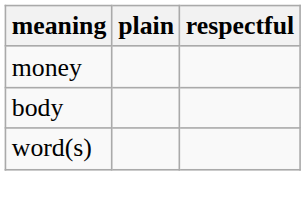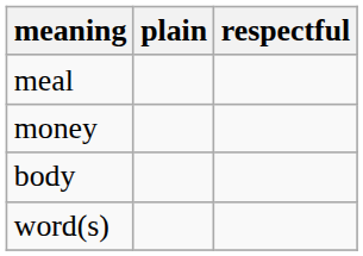+ row: meal
